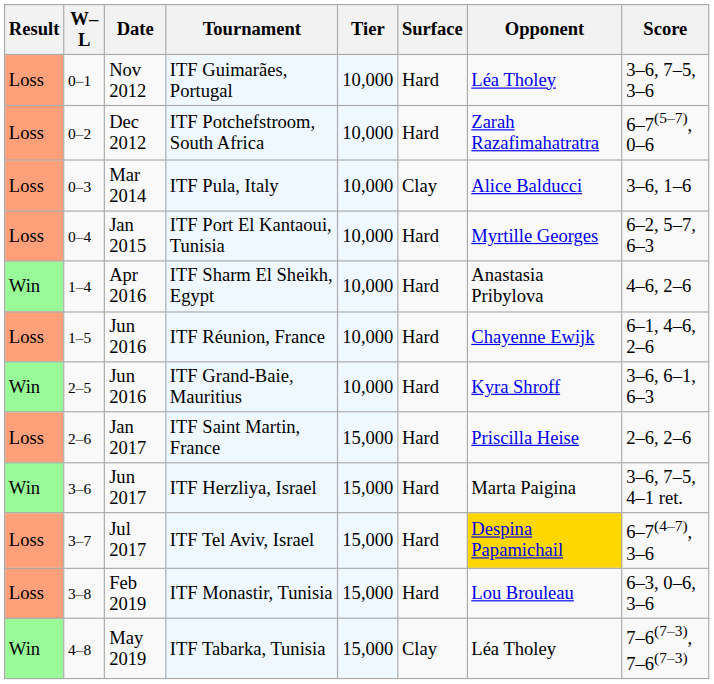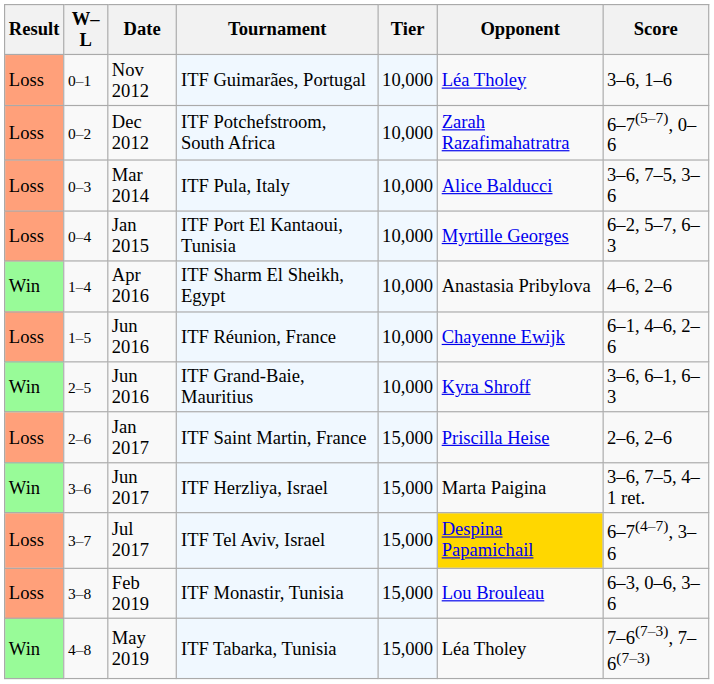- column: Surface | Hard | Hard | Clay | Hard | Hard | Hard | Hard | Hard | Hard | Hard | Hard | Clay
ITF Guimarães, Portugal | Score: 3–6, 7–5, 3–6 -> 3–6, 1–6
ITF Pula, Italy | Score: 3–6, 1–6 -> 3–6, 7–5, 3–6
